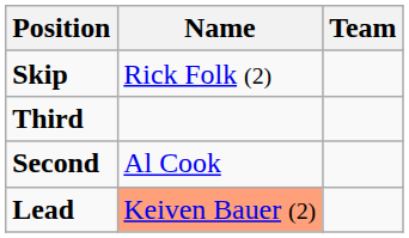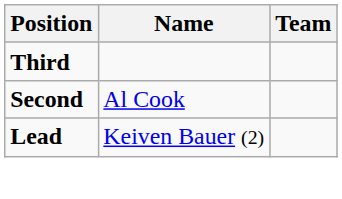- row: Skip | Rick Folk (2)
Lead | Name: lightsalmon background -> no background
